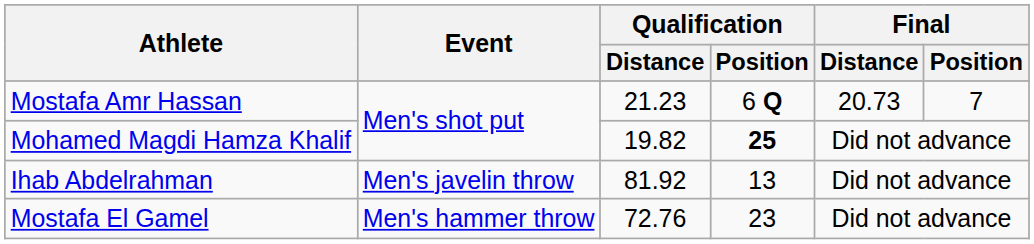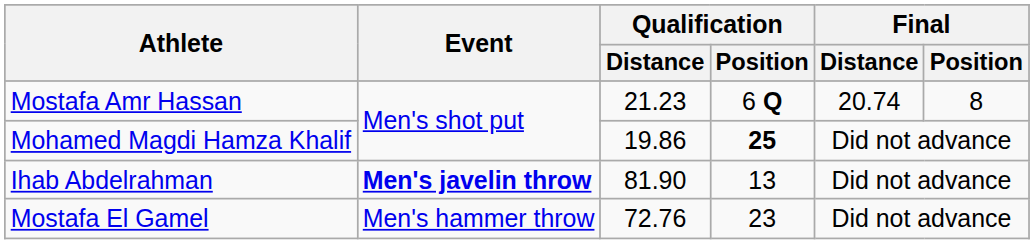Mostafa Amr Hassan | Final / Distance: 20.73 -> 20.74
Mostafa Amr Hassan | Final / Position: 7 -> 8
Mohamed Magdi Hamza Khalif | Qualification / Distance: 19.82 -> 19.86
Ihab Abdelrahman | Event: normal -> bold
Ihab Abdelrahman | Qualification / Distance: 81.92 -> 81.90
